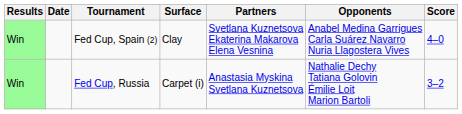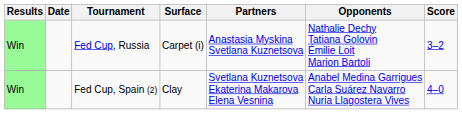rows swapped: Fed Cup, Russia <-> Fed Cup, Spain (2)
